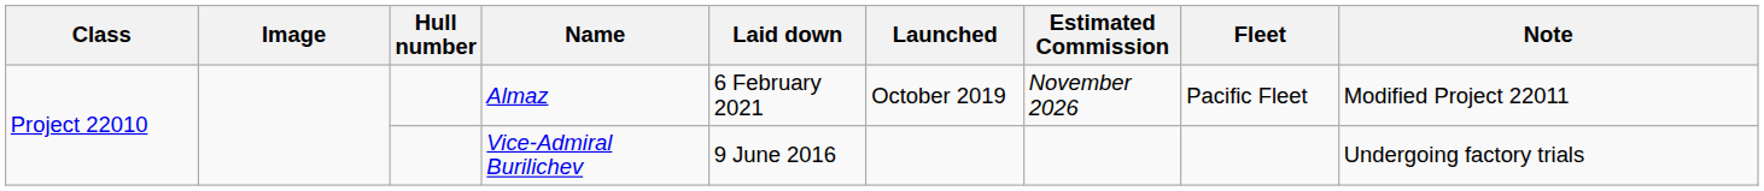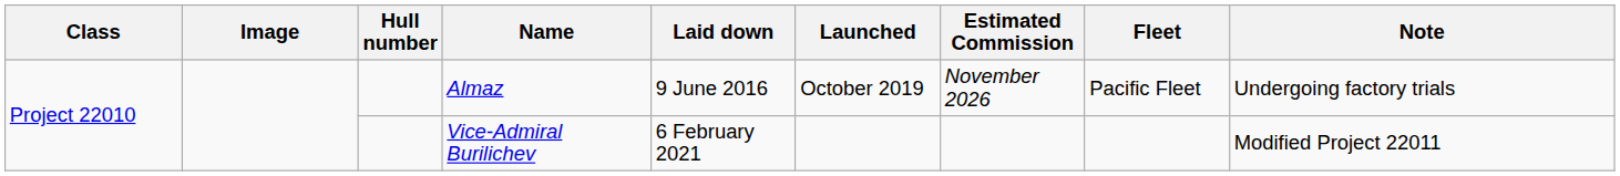Almaz | Laid down: 6 February 2021 -> 9 June 2016
Almaz | Note: Modified Project 22011 -> Undergoing factory trials
Vice-Admiral Burilichev | Laid down: 9 June 2016 -> 6 February 2021
Vice-Admiral Burilichev | Note: Undergoing factory trials -> Modified Project 22011
